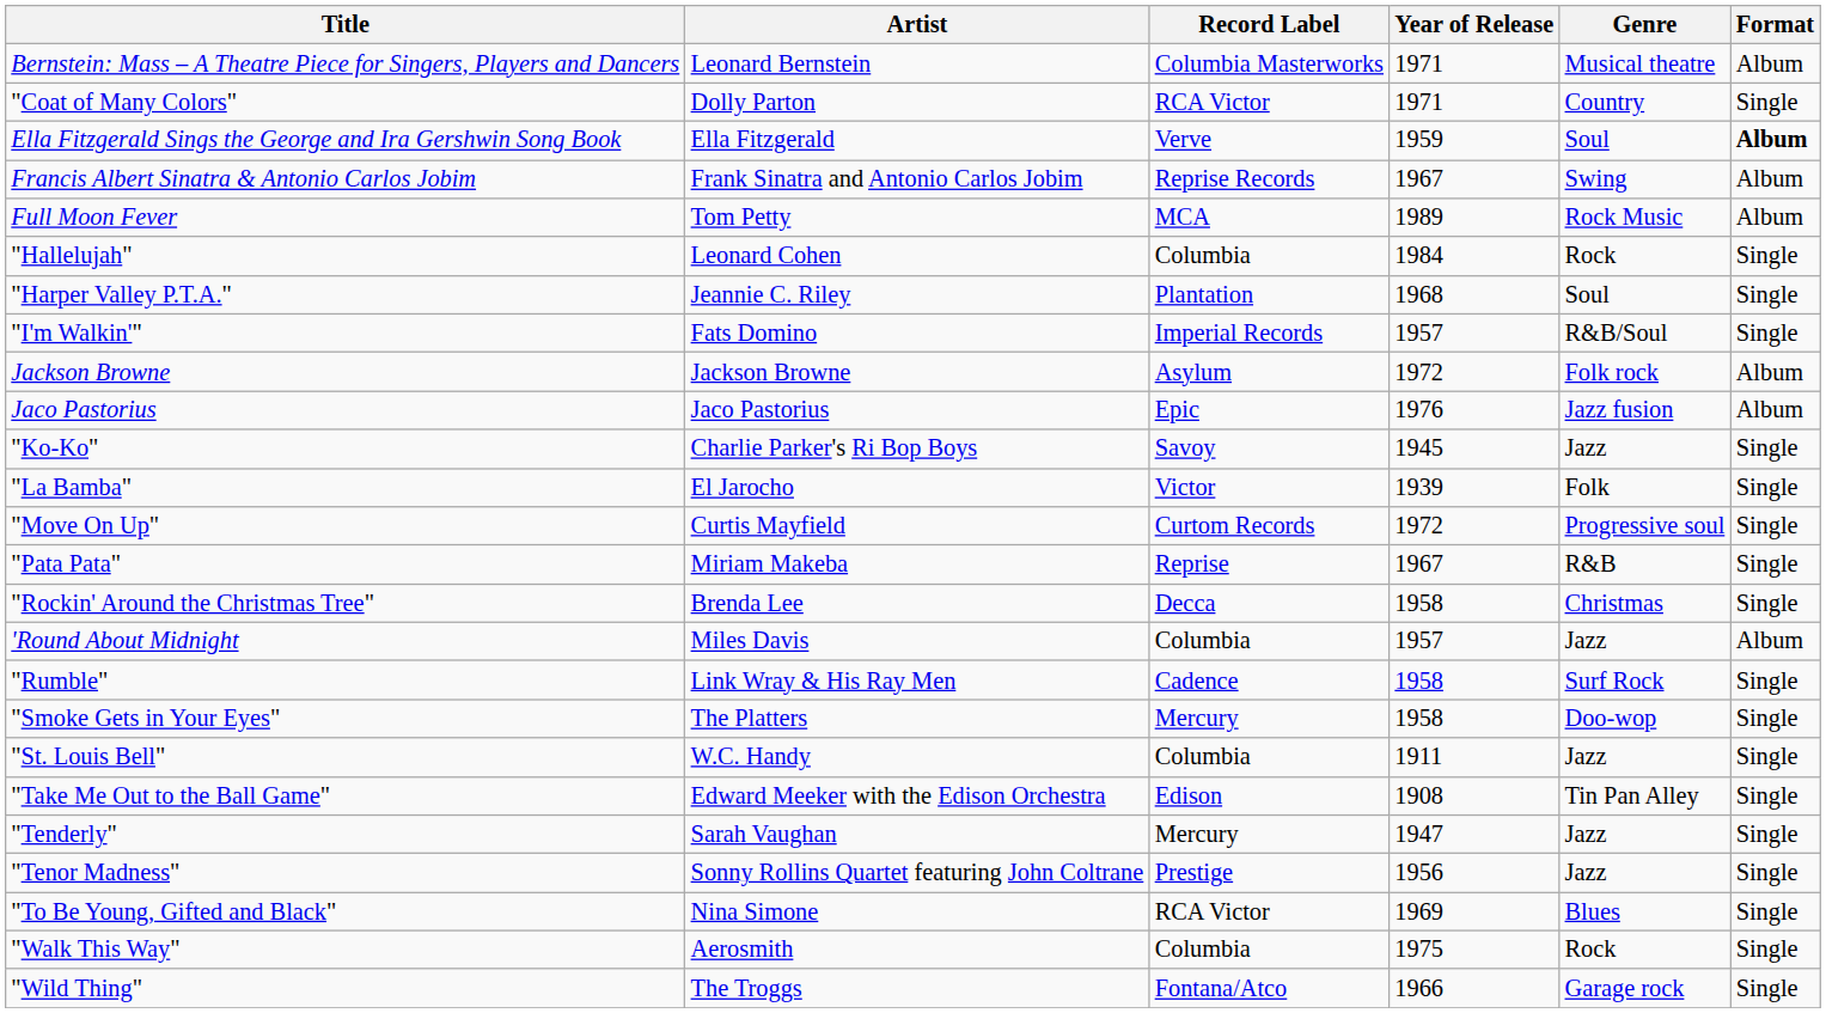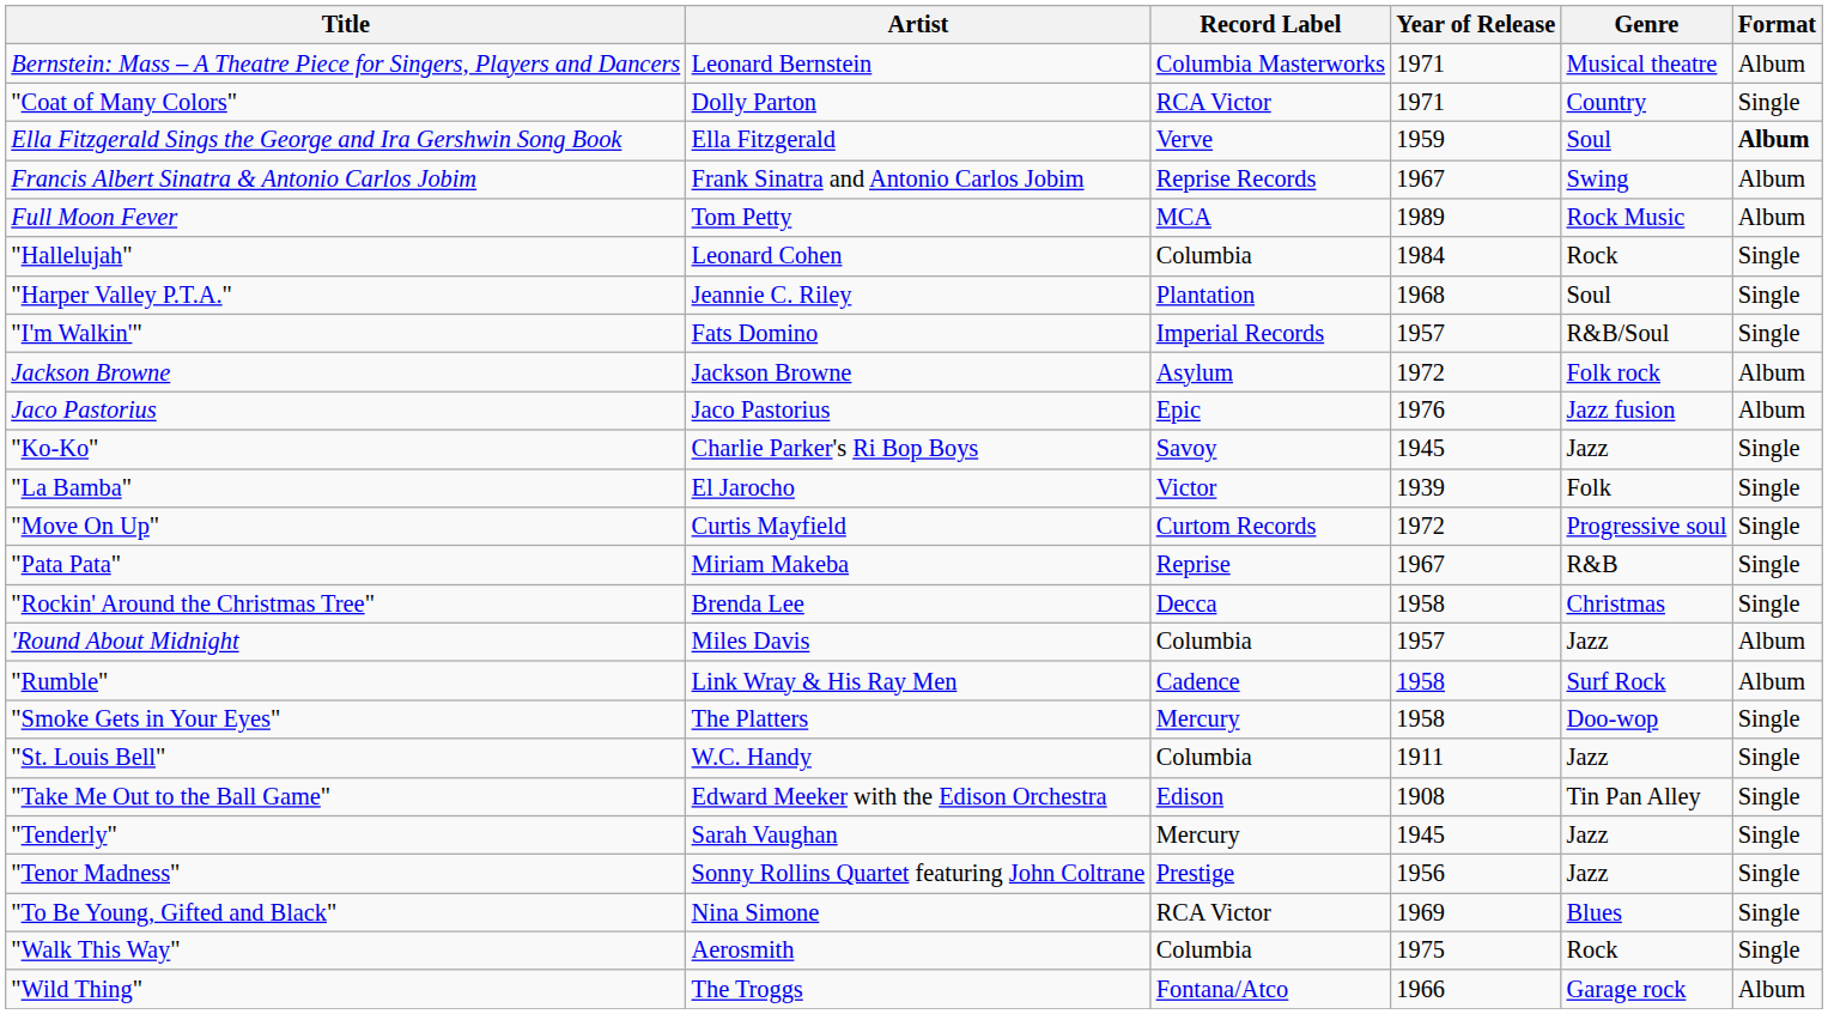"Rumble" | Format: Single -> Album
"Tenderly" | Year of Release: 1947 -> 1945
"Wild Thing" | Format: Single -> Album
